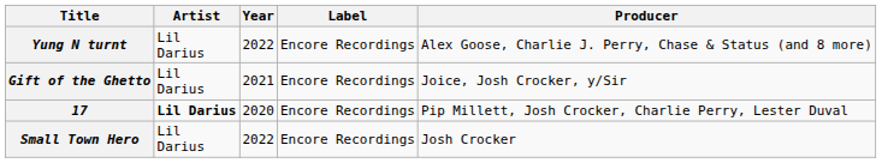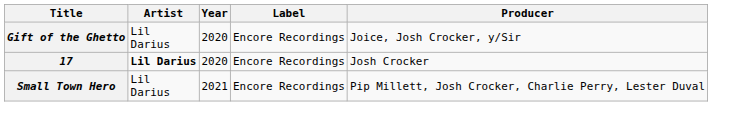- row: Yung N turnt | Lil Darius | 2022 | Encore Recordings | Alex Goose, Charlie J. Perry, Chase & Status (and 8 more)
Gift of the Ghetto | Year: 2021 -> 2020
17 | Producer: Pip Millett, Josh Crocker, Charlie Perry, Lester Duval -> Josh Crocker
Small Town Hero | Year: 2022 -> 2021
Small Town Hero | Producer: Josh Crocker -> Pip Millett, Josh Crocker, Charlie Perry, Lester Duval
